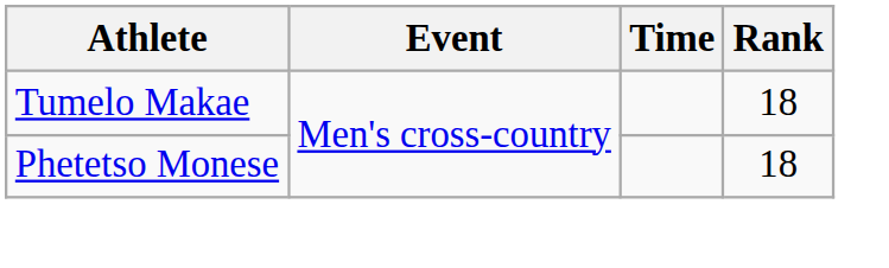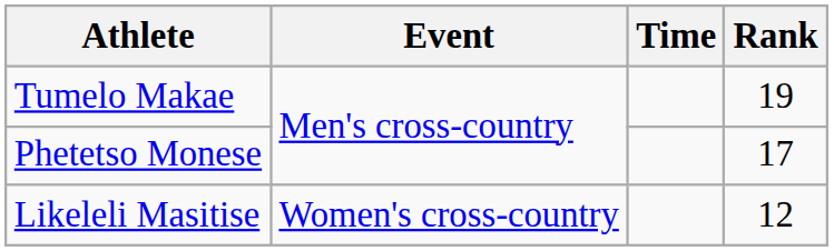Tumelo Makae | Rank: 18 -> 19
Phetetso Monese | Rank: 18 -> 17
+ row: Likeleli Masitise | Women's cross-country | 12
